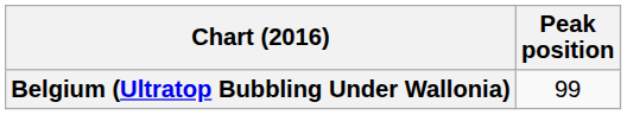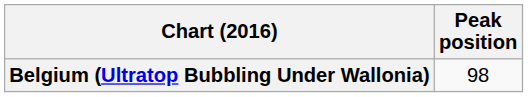Belgium (Ultratop Bubbling Under Wallonia) | Peak position: 99 -> 98
